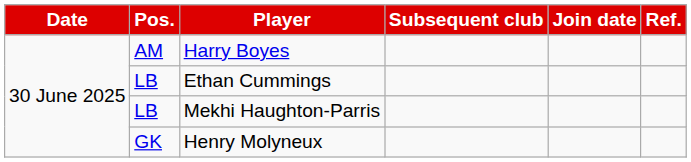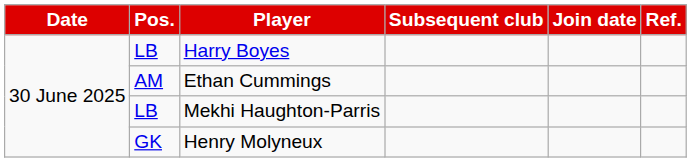Harry Boyes | Pos.: AM -> LB
Ethan Cummings | Pos.: LB -> AM
